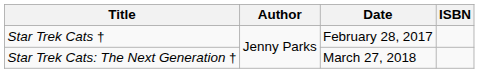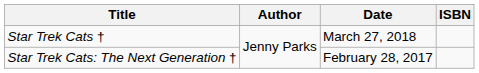Star Trek Cats † | Date: February 28, 2017 -> March 27, 2018
Star Trek Cats: The Next Generation † | Date: March 27, 2018 -> February 28, 2017
